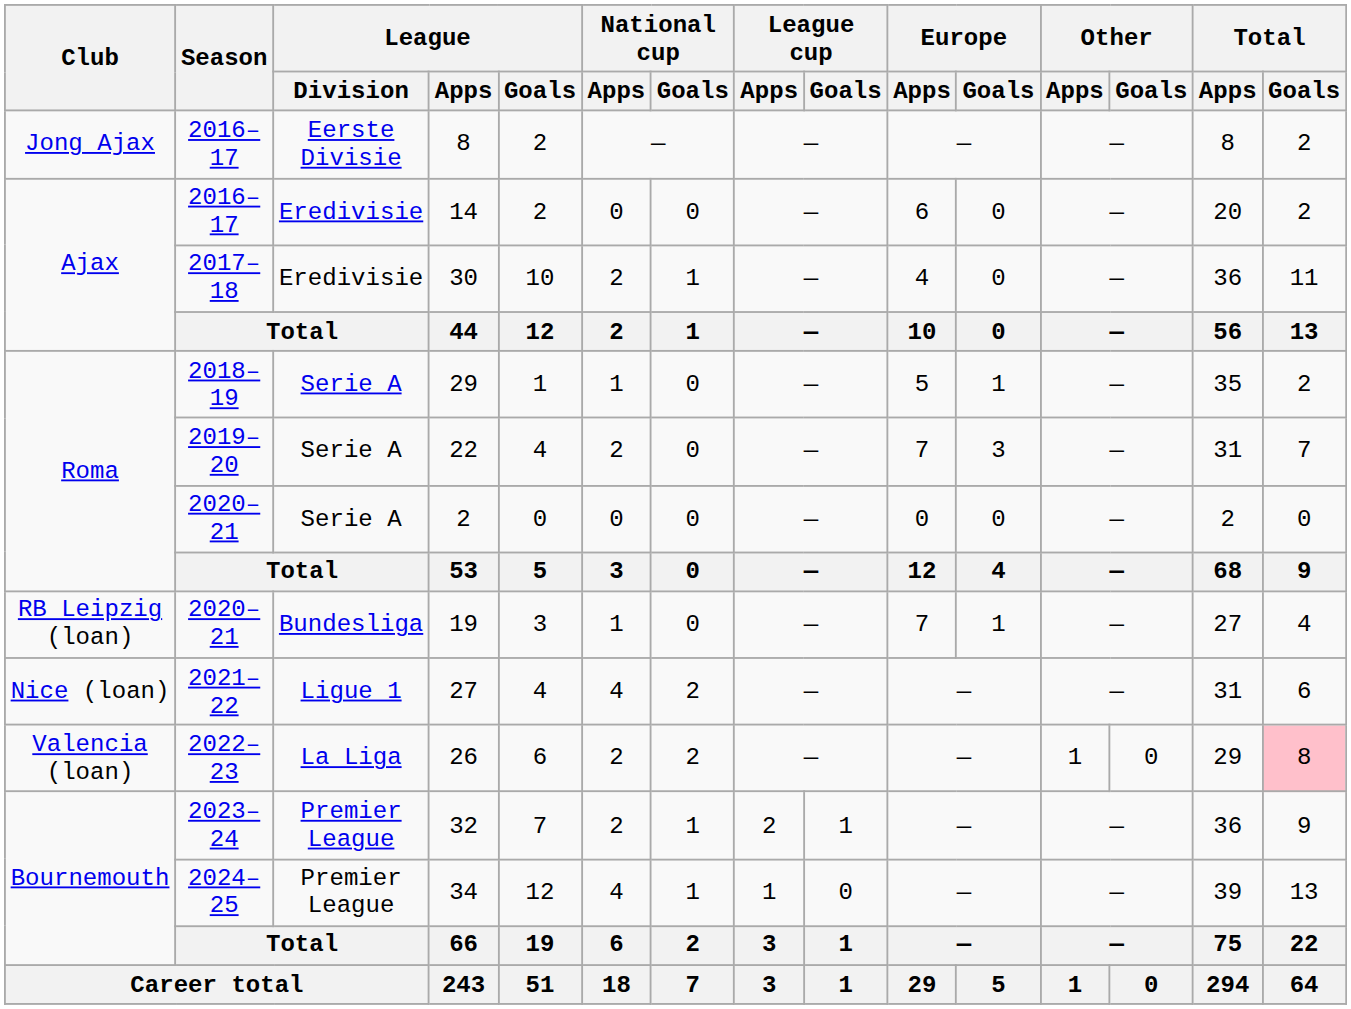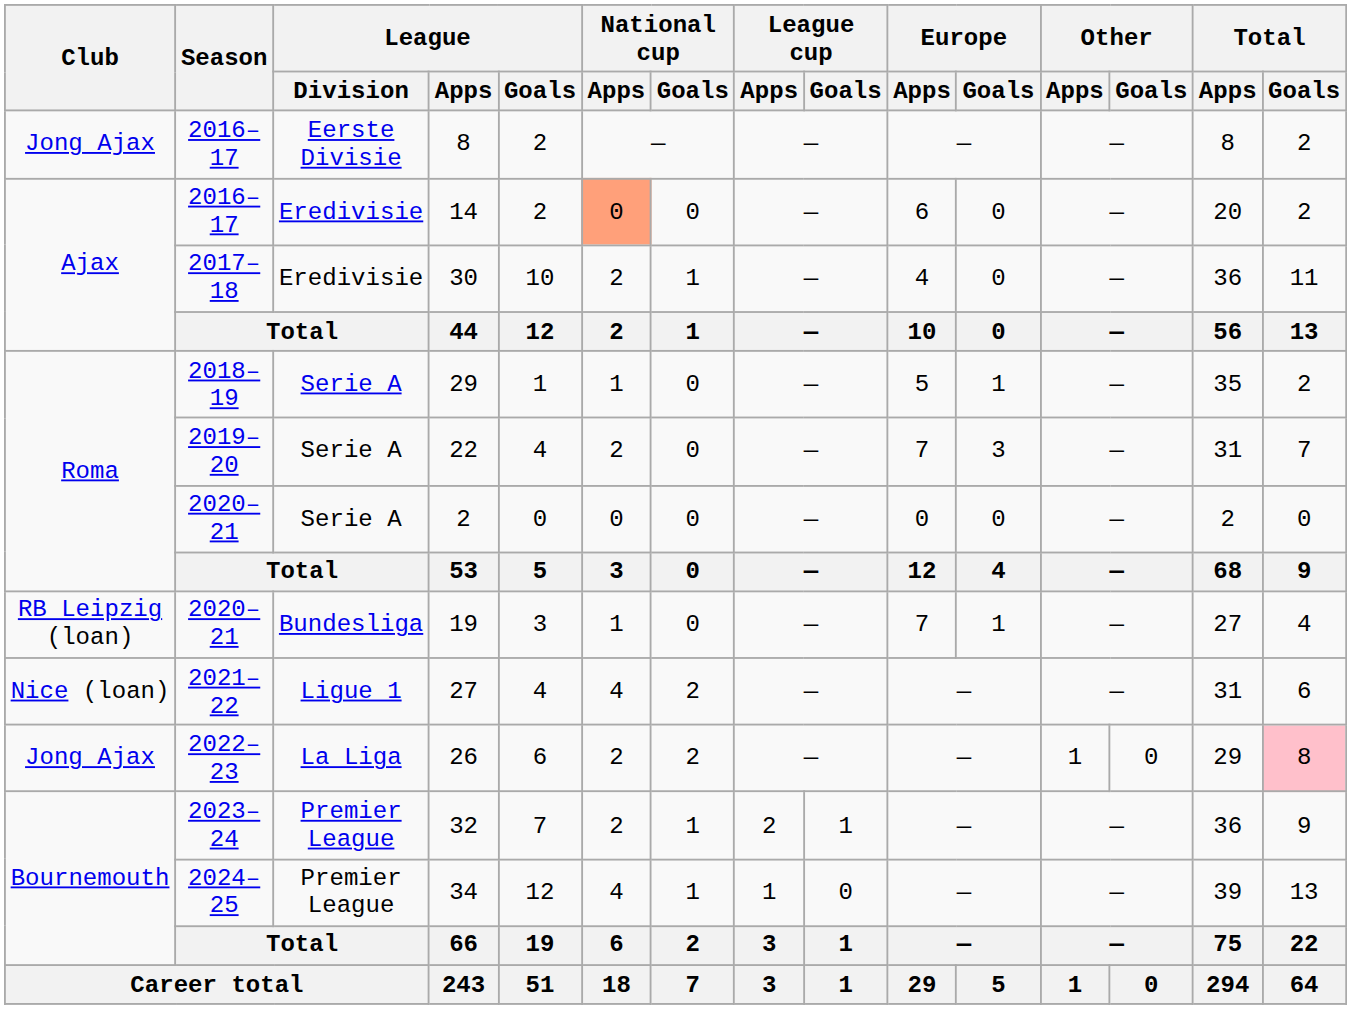14 | National cup / Apps: no background -> lightsalmon background
26 | Club: Valencia (loan) -> Jong Ajax
